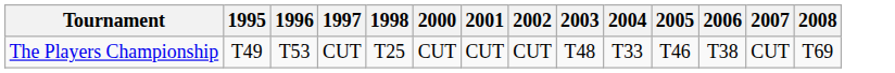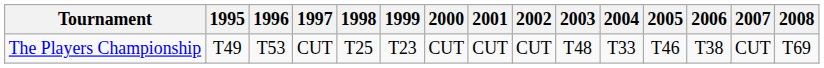+ column: 1999 | T23
